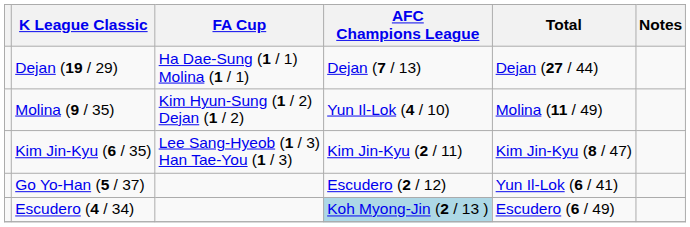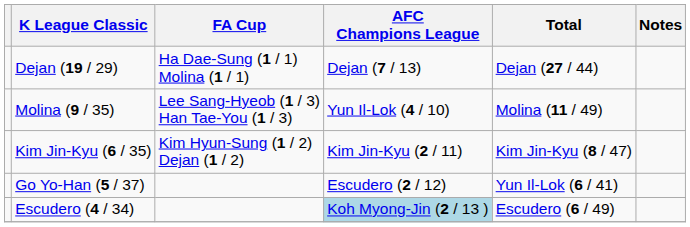Molina (9 / 35) | FA Cup: Kim Hyun-Sung (1 / 2) Dejan (1 / 2) -> Lee Sang-Hyeob (1 / 3) Han Tae-You (1 / 3)
Kim Jin-Kyu (6 / 35) | FA Cup: Lee Sang-Hyeob (1 / 3) Han Tae-You (1 / 3) -> Kim Hyun-Sung (1 / 2) Dejan (1 / 2)
